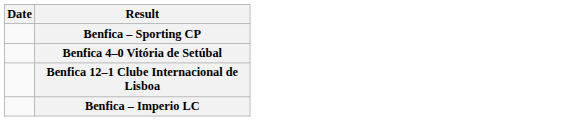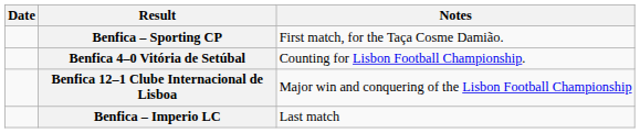+ column: Notes | First match, for the Taça Cosme Damião. | Counting for Lisbon Football Championship. | Major win and conquering of the Lisbon Football Championship | Last match
